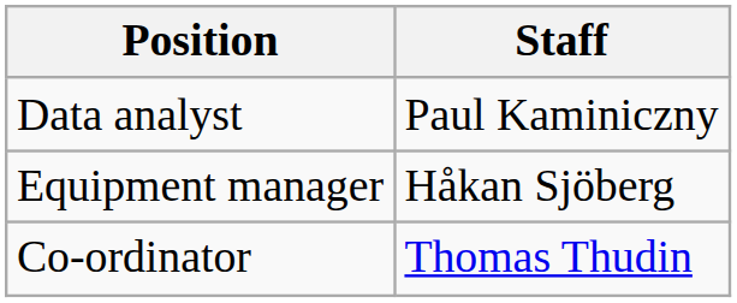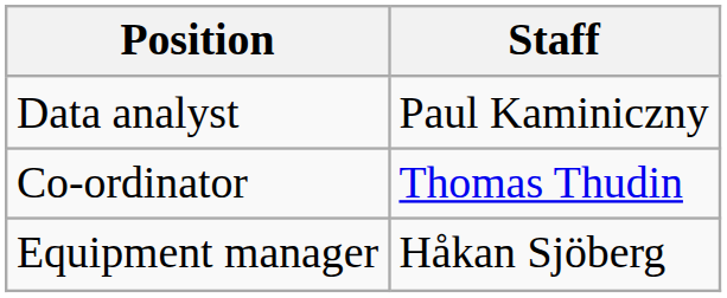rows swapped: Equipment manager <-> Co-ordinator
